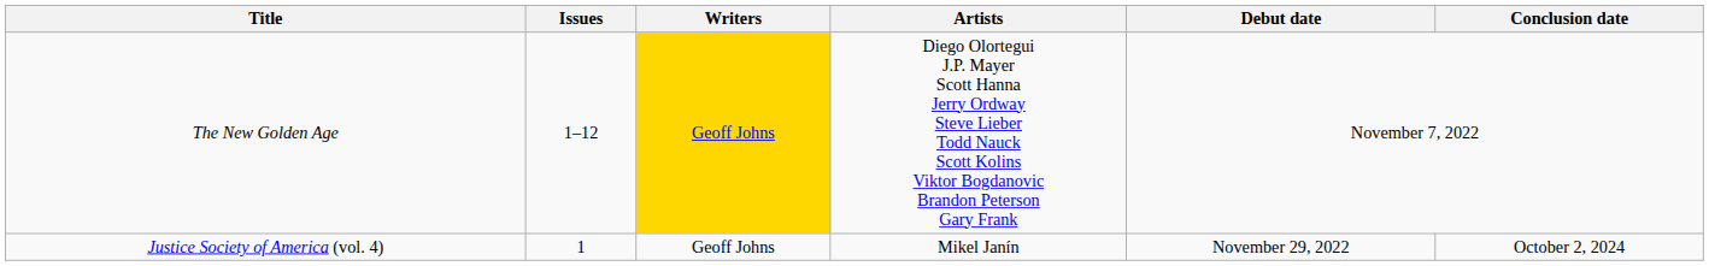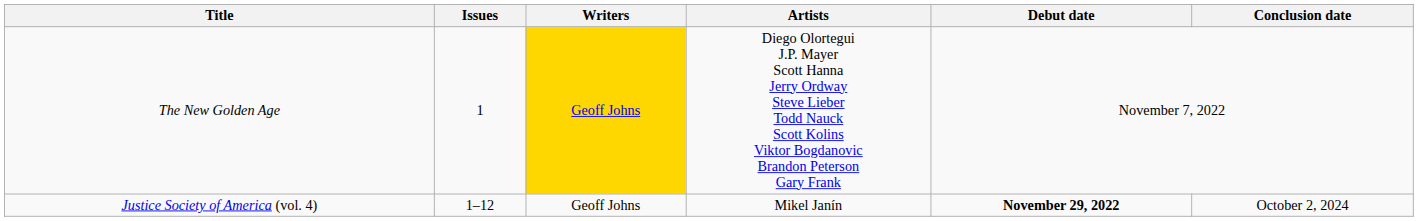The New Golden Age | Issues: 1–12 -> 1
Justice Society of America (vol. 4) | Issues: 1 -> 1–12
Justice Society of America (vol. 4) | Debut date: normal -> bold
